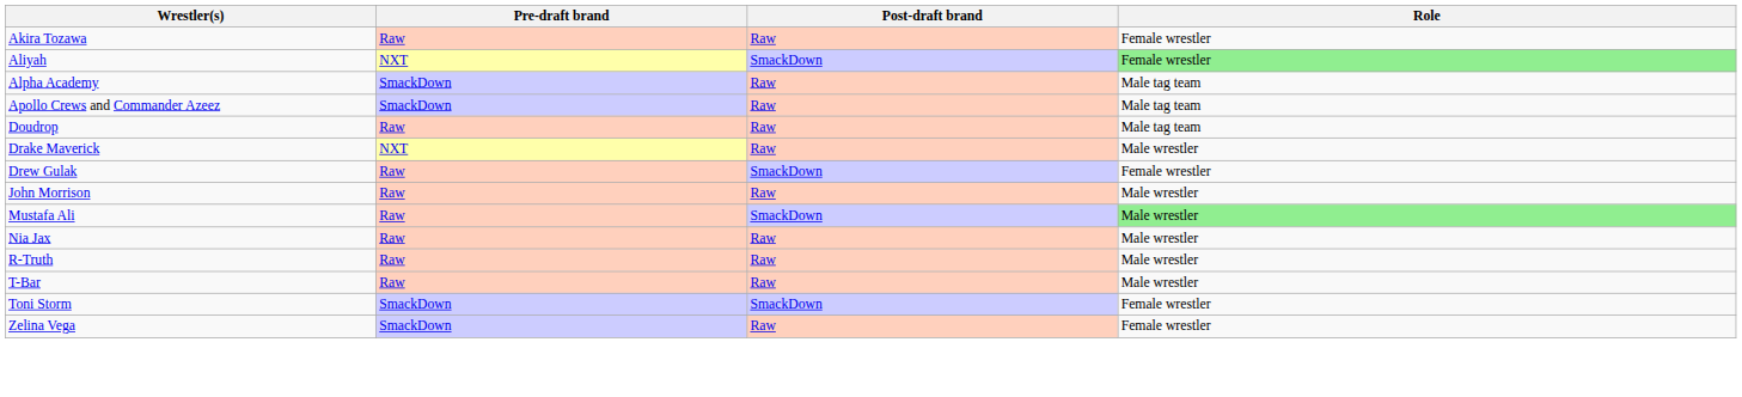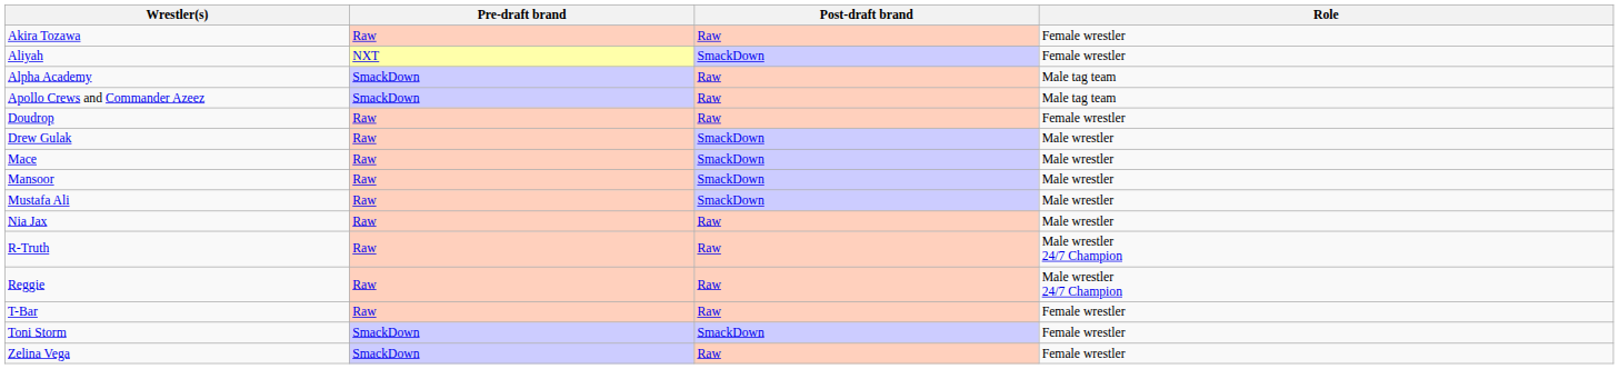Aliyah | Role: lightgreen background -> no background
Doudrop | Role: Male tag team -> Female wrestler
- row: Drake Maverick | NXT | Raw | Male wrestler
Drew Gulak | Role: Female wrestler -> Male wrestler
- row: John Morrison | Raw | Raw | Male wrestler
+ row: Mace | Raw | SmackDown | Male wrestler
+ row: Mansoor | Raw | SmackDown | Male wrestler
Mustafa Ali | Role: lightgreen background -> no background
R-Truth | Role: Male wrestler -> Male wrestler 24/7 Champion
+ row: Reggie | Raw | Raw | Male wrestler 24/7 Champion
T-Bar | Role: Male wrestler -> Female wrestler
